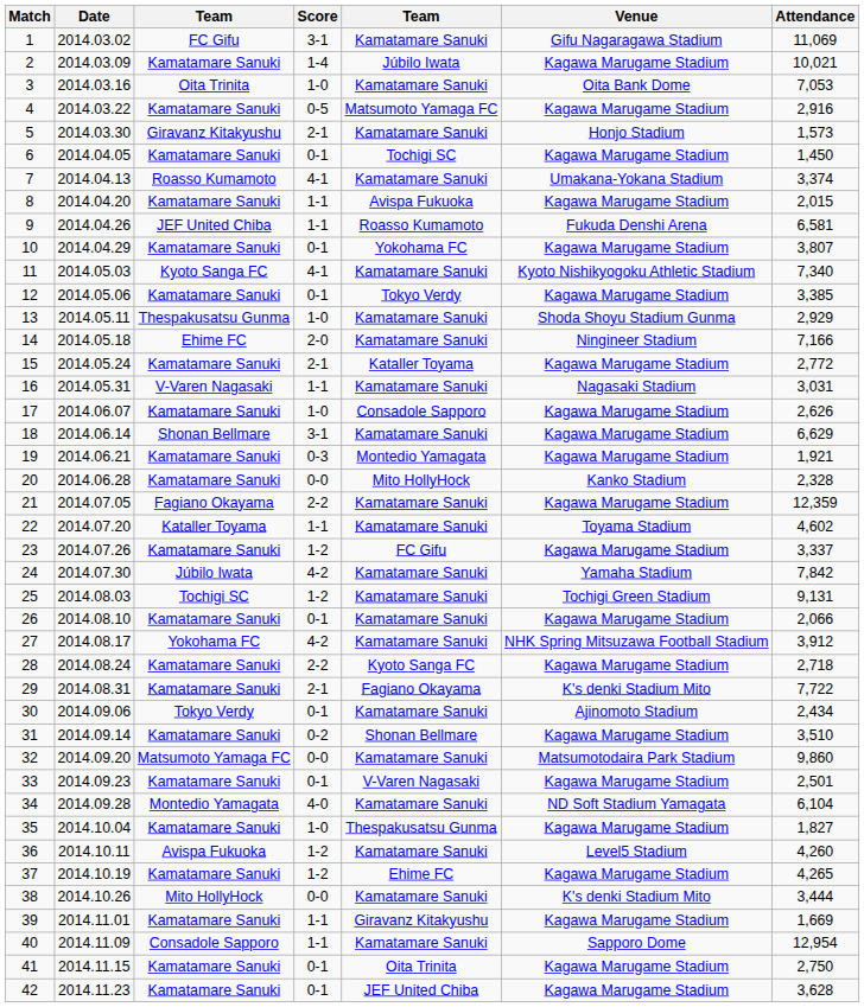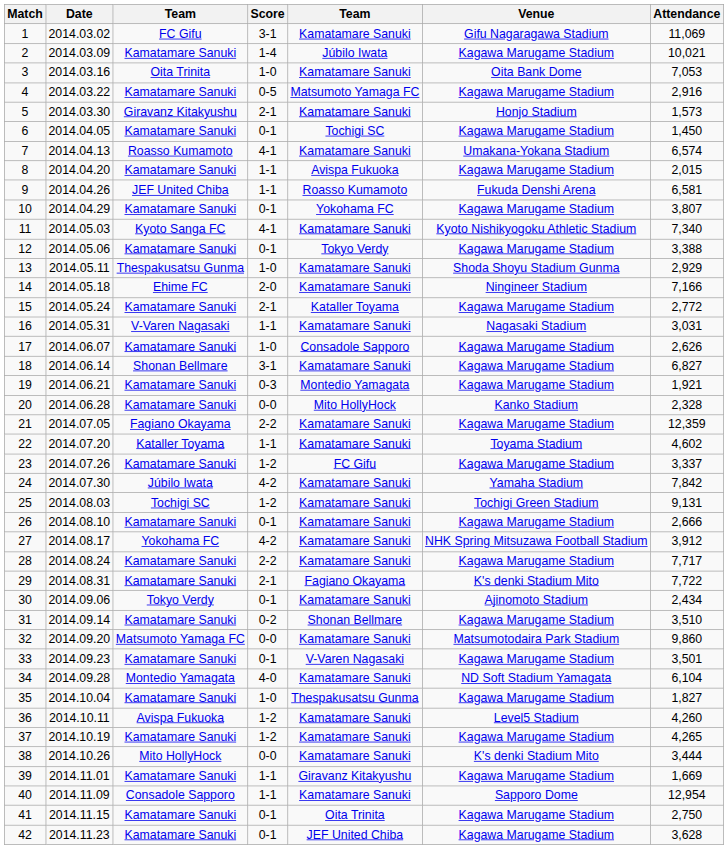7 | Attendance: 3,374 -> 6,574
12 | Attendance: 3,385 -> 3,388
18 | Attendance: 6,629 -> 6,827
26 | Attendance: 2,066 -> 2,666
28 | column 5: Kyoto Sanga FC -> Kamatamare Sanuki
28 | Attendance: 2,718 -> 7,717
33 | Attendance: 2,501 -> 3,501
37 | column 5: Ehime FC -> Kamatamare Sanuki
